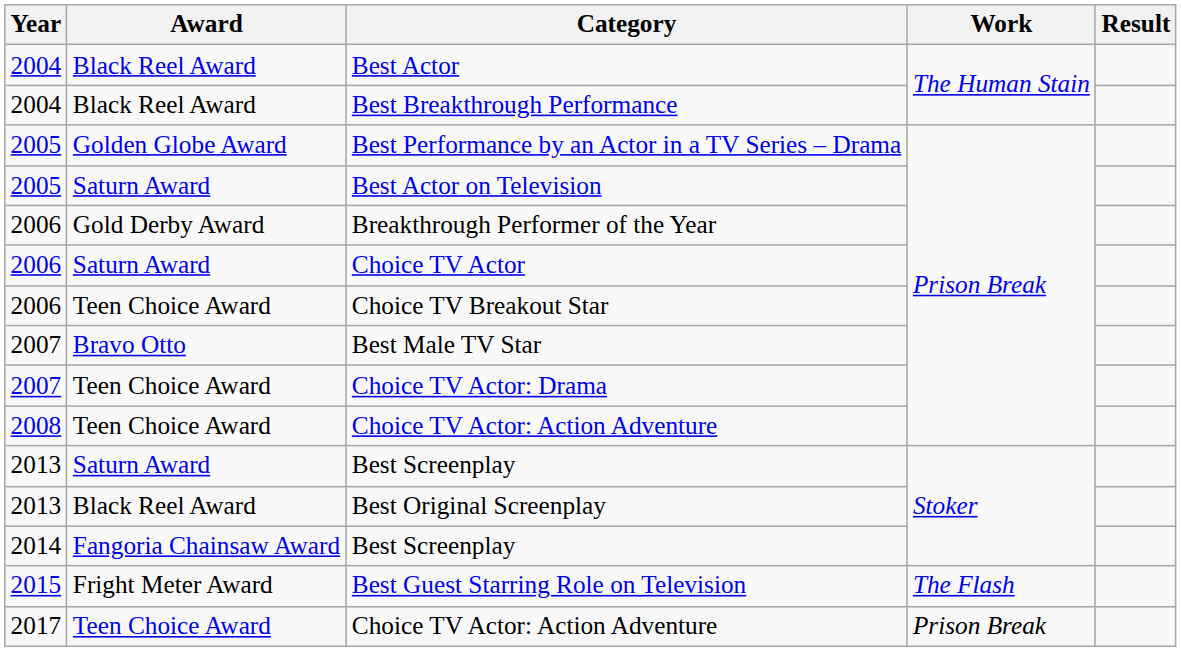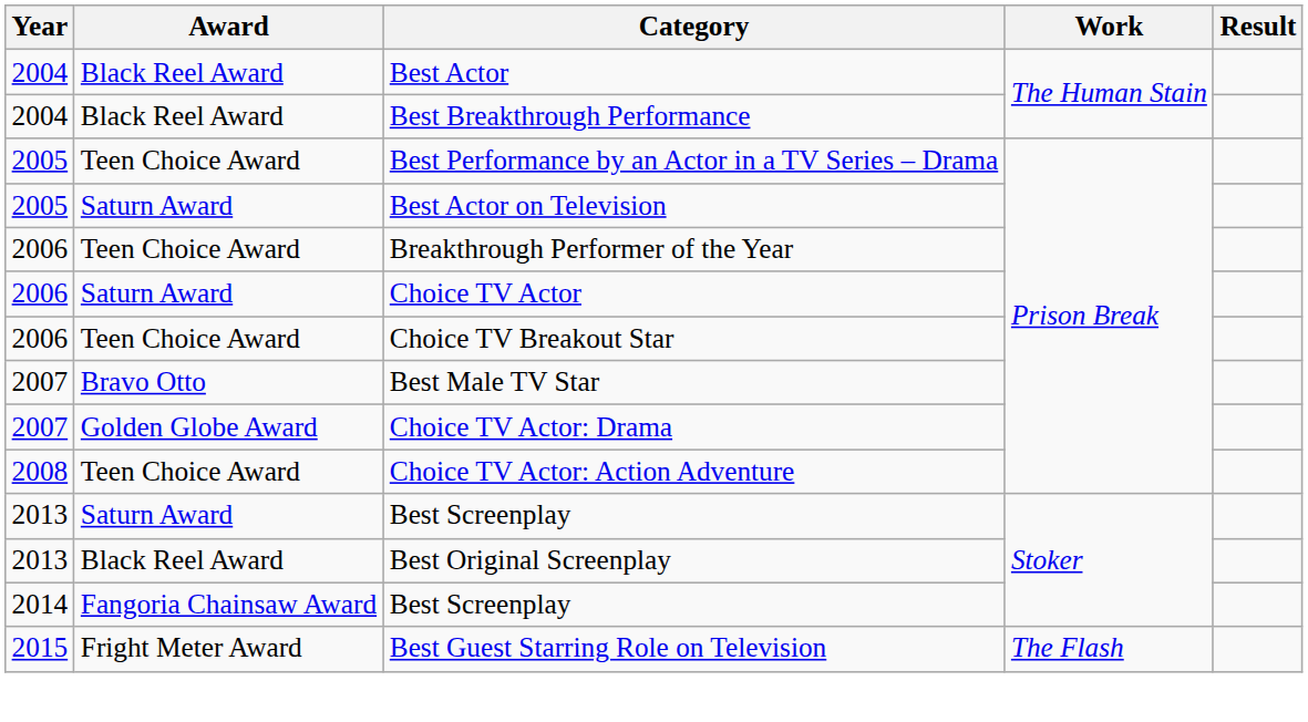Best Performance by an Actor in a TV Series – Drama | Award: Golden Globe Award -> Teen Choice Award
Breakthrough Performer of the Year | Award: Gold Derby Award -> Teen Choice Award
Choice TV Actor: Drama | Award: Teen Choice Award -> Golden Globe Award
- row: 2017 | Teen Choice Award | Choice TV Actor: Action Adventure | Prison Break
